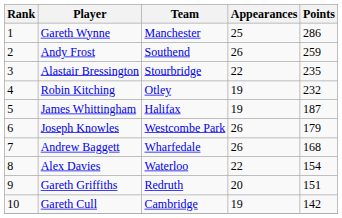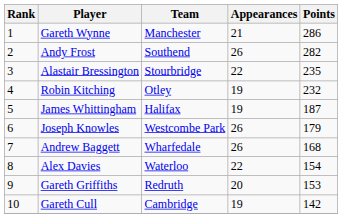Gareth Wynne | Appearances: 25 -> 21
Andy Frost | Points: 259 -> 282
Gareth Griffiths | Points: 151 -> 153
